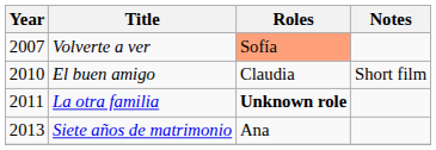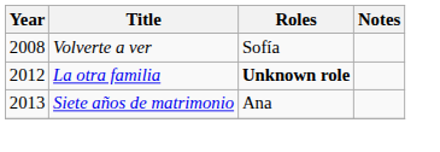Volverte a ver | Year: 2007 -> 2008
Volverte a ver | Roles: lightsalmon background -> no background
- row: 2010 | El buen amigo | Claudia | Short film
La otra familia | Year: 2011 -> 2012
